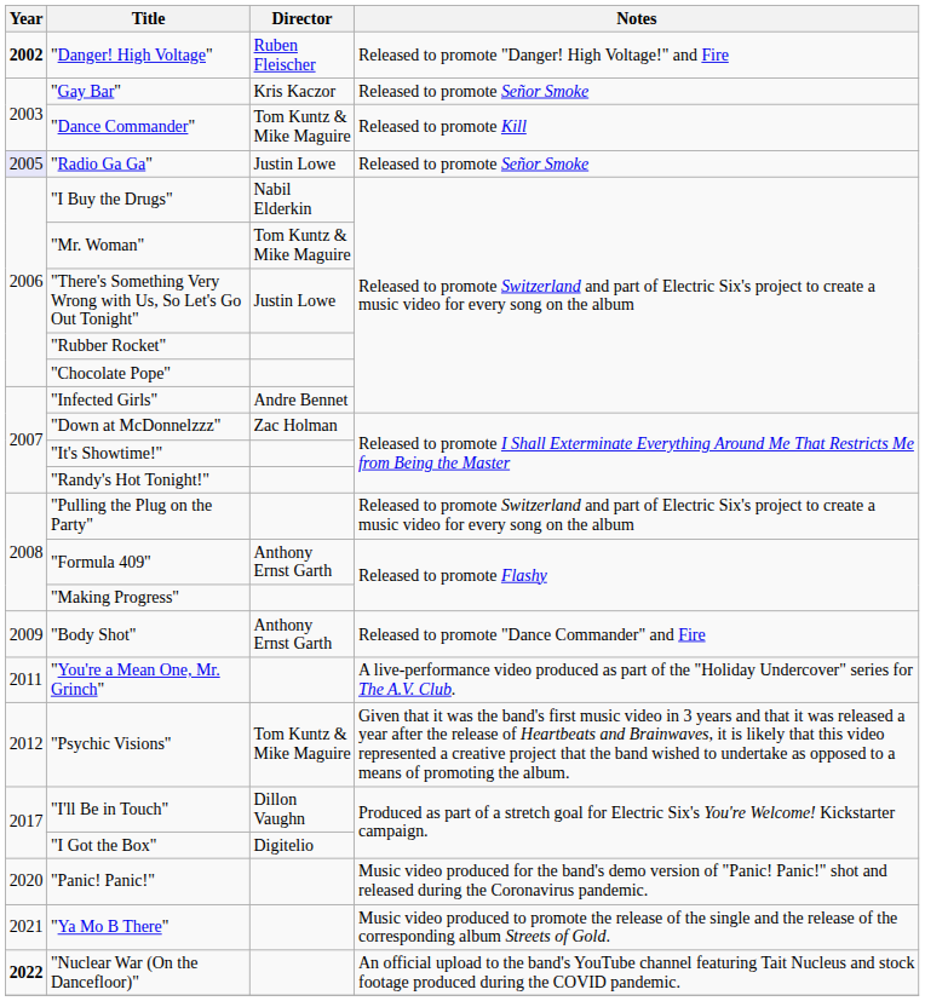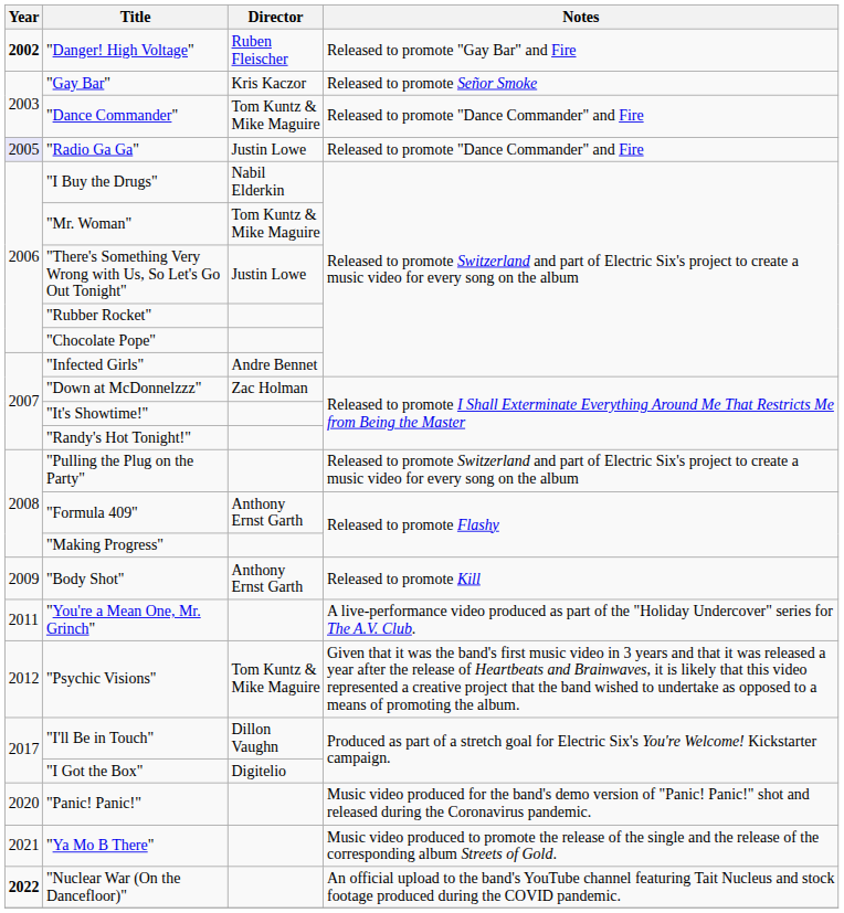"Danger! High Voltage" | Notes: Released to promote "Danger! High Voltage!" and Fire -> Released to promote "Gay Bar" and Fire
"Dance Commander" | Notes: Released to promote Kill -> Released to promote "Dance Commander" and Fire
"Radio Ga Ga" | Notes: Released to promote Señor Smoke -> Released to promote "Dance Commander" and Fire
"Body Shot" | Notes: Released to promote "Dance Commander" and Fire -> Released to promote Kill
